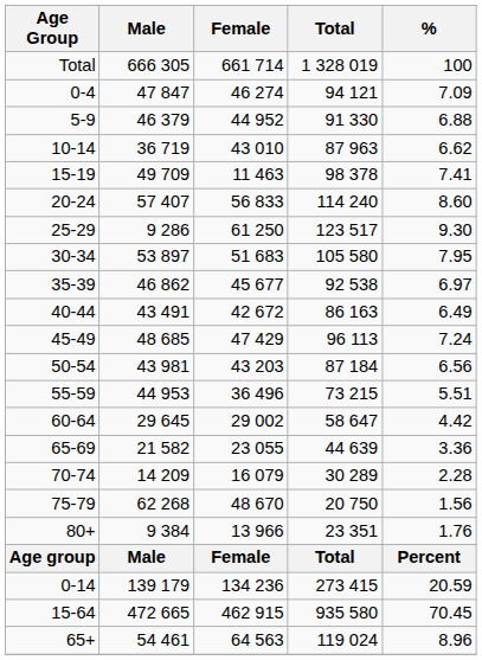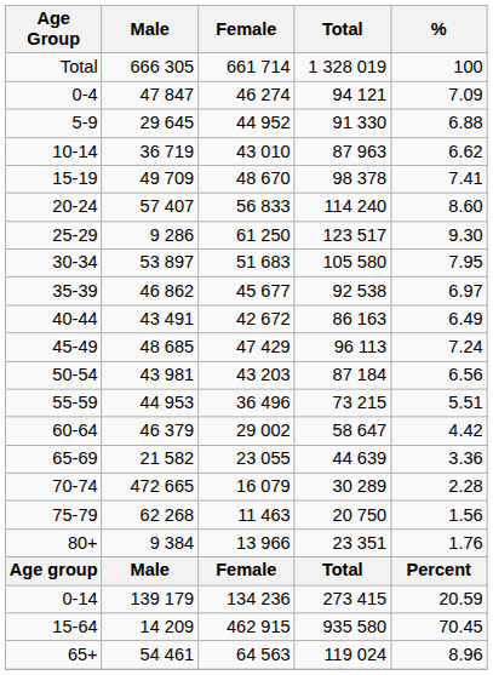5-9 | Male: 46 379 -> 29 645
15-19 | Female: 11 463 -> 48 670
60-64 | Male: 29 645 -> 46 379
70-74 | Male: 14 209 -> 472 665
75-79 | Female: 48 670 -> 11 463
15-64 | Male: 472 665 -> 14 209
